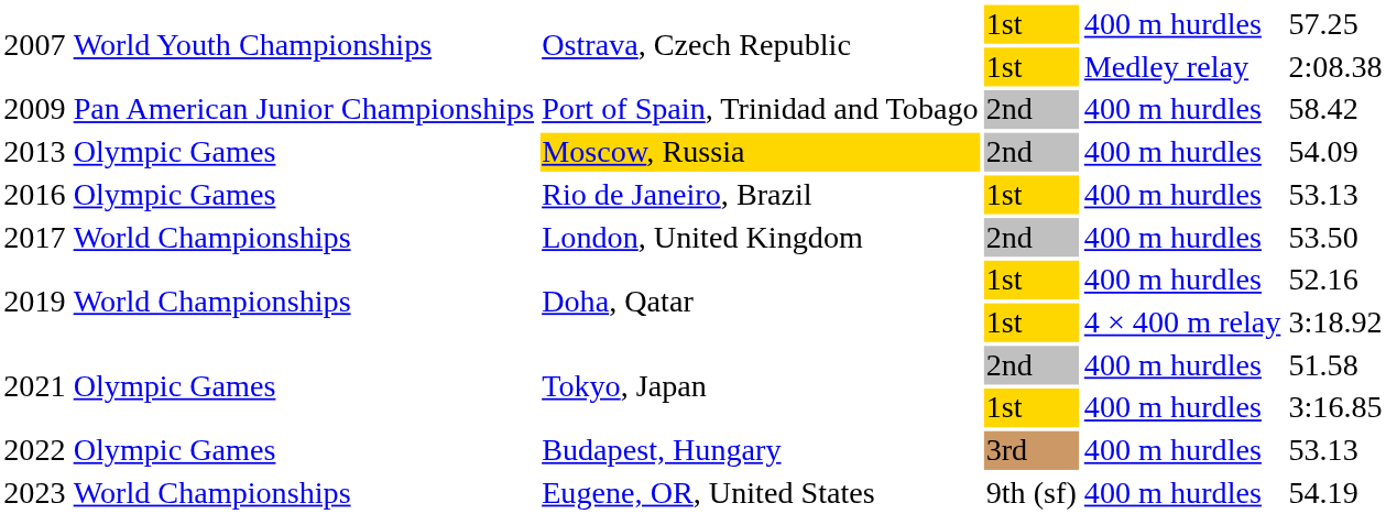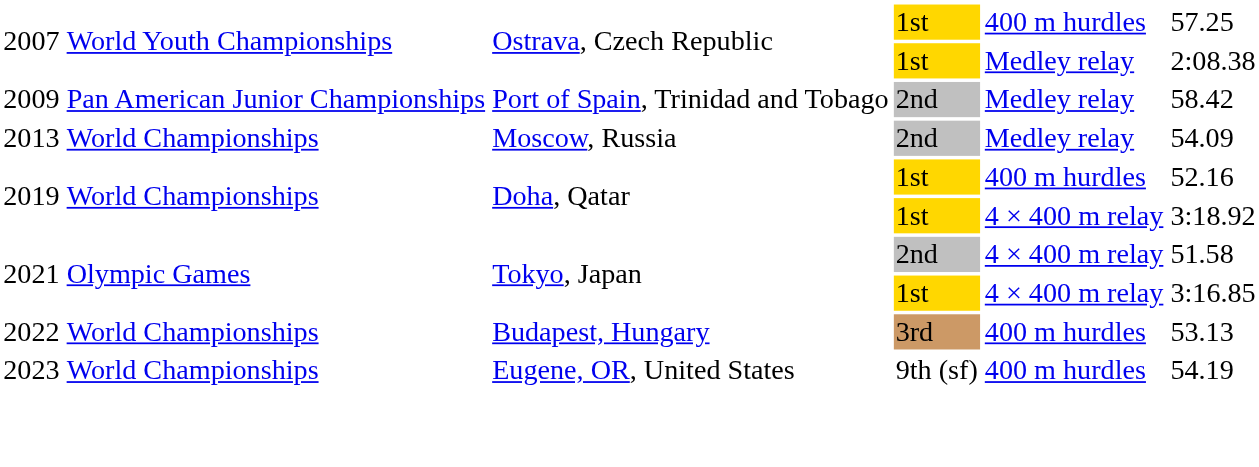2009 | column 5: 400 m hurdles -> Medley relay
2013 | column 2: Olympic Games -> World Championships
2013 | column 3: gold background -> no background
2013 | column 5: 400 m hurdles -> Medley relay
- row: 2016 | Olympic Games | Rio de Janeiro, Brazil | 1st | 400 m hurdles | 53.13
- row: 2017 | World Championships | London, United Kingdom | 2nd | 400 m hurdles | 53.50
2021 / 2nd | column 5: 400 m hurdles -> 4 × 400 m relay
2021 / 1st | column 5: 400 m hurdles -> 4 × 400 m relay
2022 | column 2: Olympic Games -> World Championships
